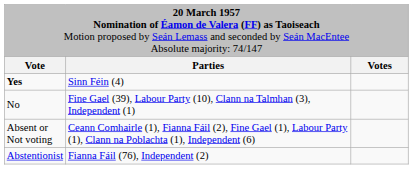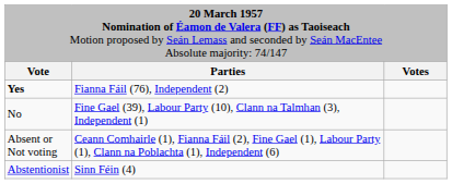Yes | column 2: Sinn Féin (4) -> Fianna Fáil (76), Independent (2)
Abstentionist | column 2: Fianna Fáil (76), Independent (2) -> Sinn Féin (4)
